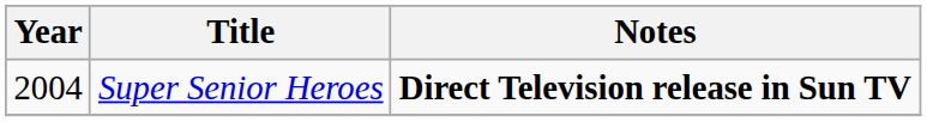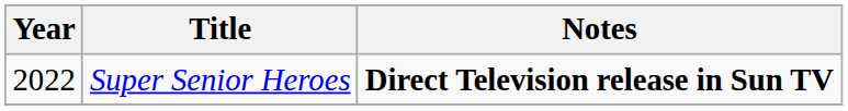Super Senior Heroes | Year: 2004 -> 2022
